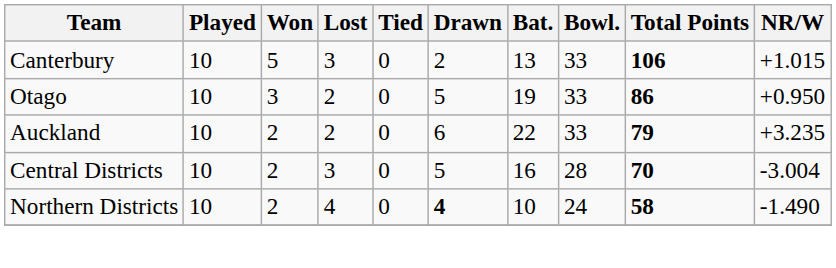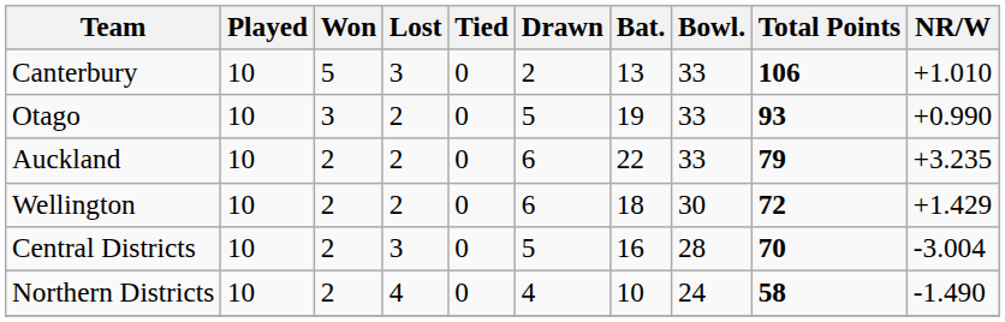Canterbury | NR/W: +1.015 -> +1.010
Otago | Total Points: 86 -> 93
Otago | NR/W: +0.950 -> +0.990
+ row: Wellington | 10 | 2 | 2 | 0 | 6 | 18 | 30 | 72 | +1.429
Northern Districts | Drawn: bold -> normal
